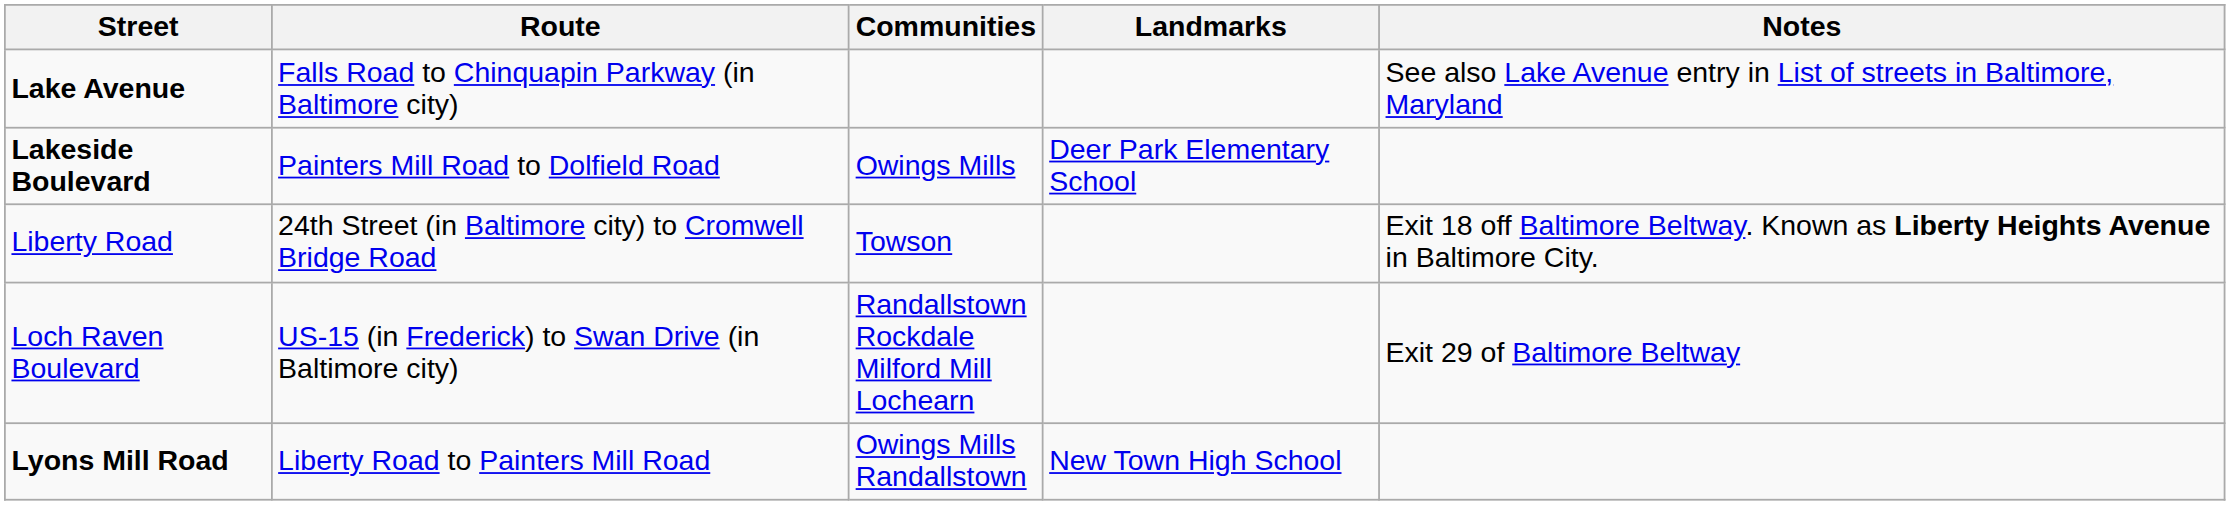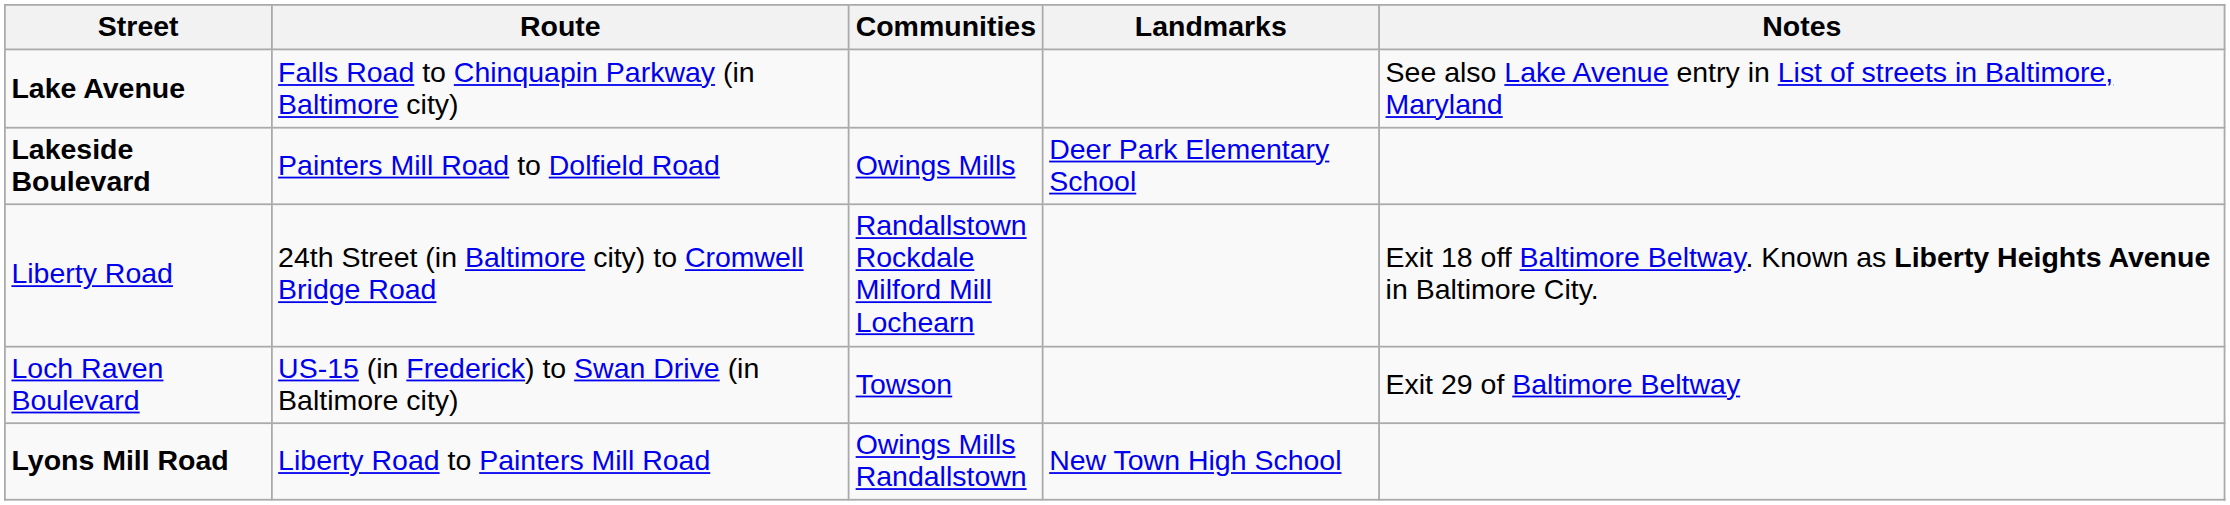Liberty Road | Communities: Towson -> Randallstown Rockdale Milford Mill Lochearn
Loch Raven Boulevard | Communities: Randallstown Rockdale Milford Mill Lochearn -> Towson
